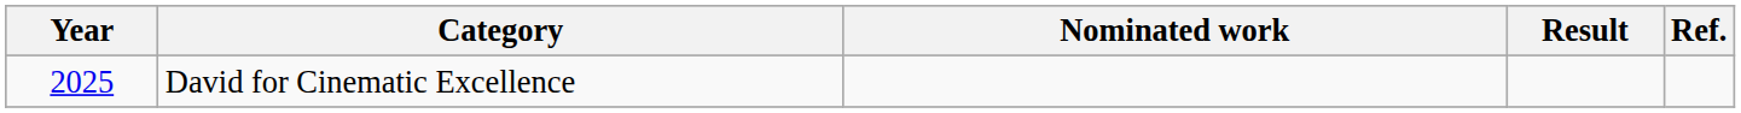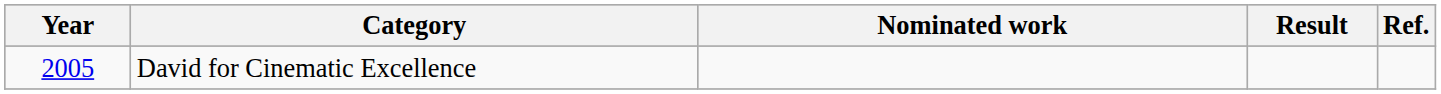David for Cinematic Excellence | Year: 2025 -> 2005
